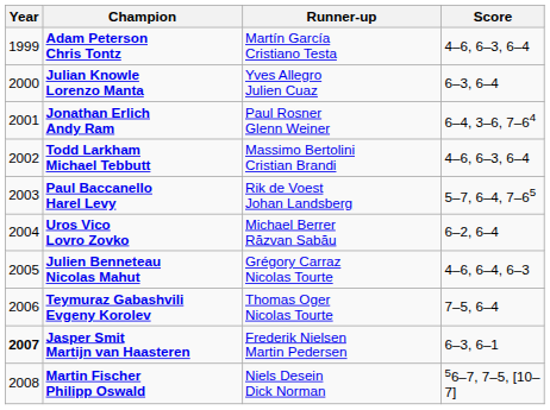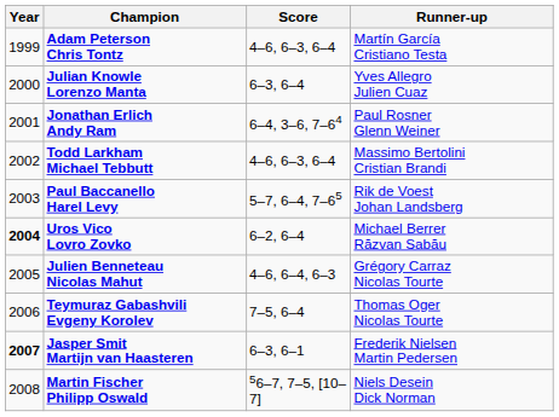columns swapped: Runner-up <-> Score
Uros Vico Lovro Zovko | Year: normal -> bold
